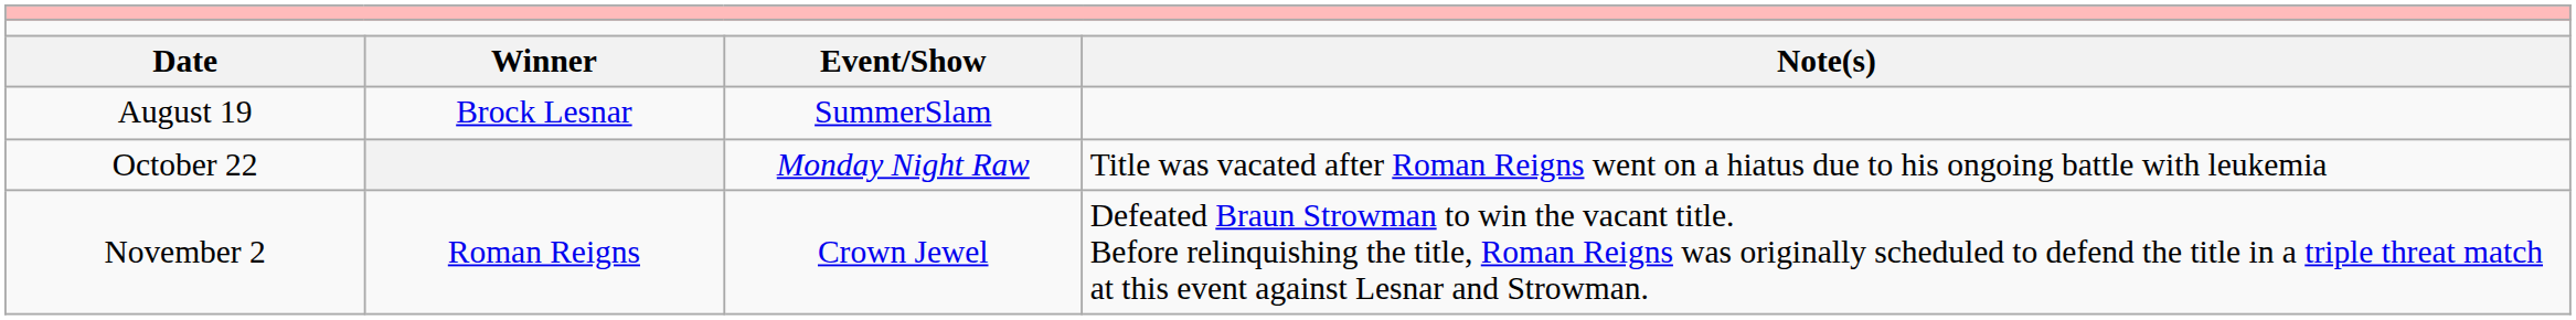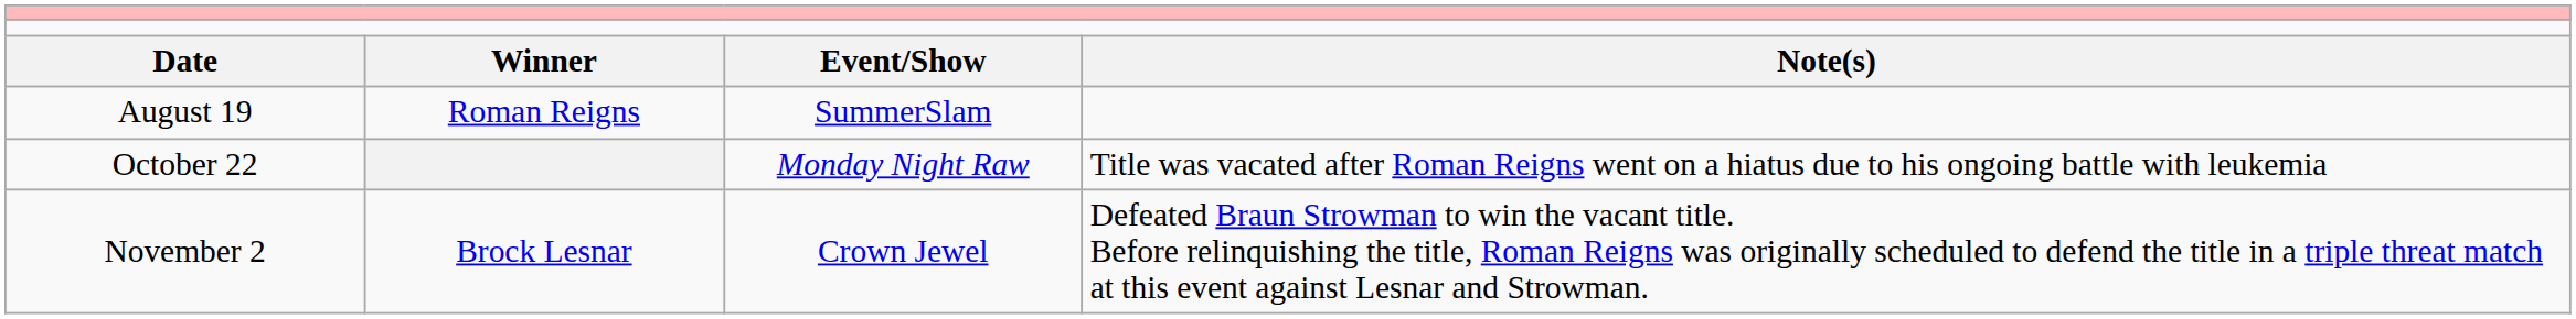August 19 | column 2: Brock Lesnar -> Roman Reigns
November 2 | column 2: Roman Reigns -> Brock Lesnar
